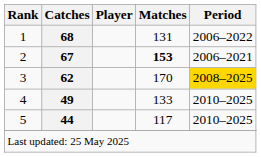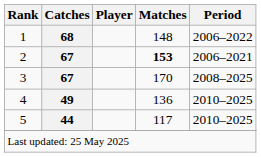1 | Matches: 131 -> 148
3 | Catches: 62 -> 67
3 | Period: gold background -> no background
4 | Matches: 133 -> 136
